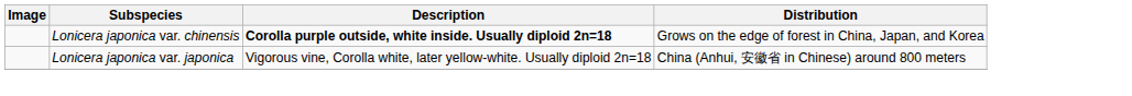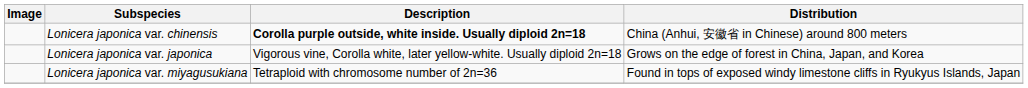Lonicera japonica var. chinensis | Distribution: Grows on the edge of forest in China, Japan, and Korea -> China (Anhui, 安徽省 in Chinese) around 800 meters
Lonicera japonica var. japonica | Distribution: China (Anhui, 安徽省 in Chinese) around 800 meters -> Grows on the edge of forest in China, Japan, and Korea
+ row: Lonicera japonica var. miyagusukiana | Tetraploid with chromosome number of 2n=36 | Found in tops of exposed windy limestone cliffs in Ryukyus Islands, Japan
